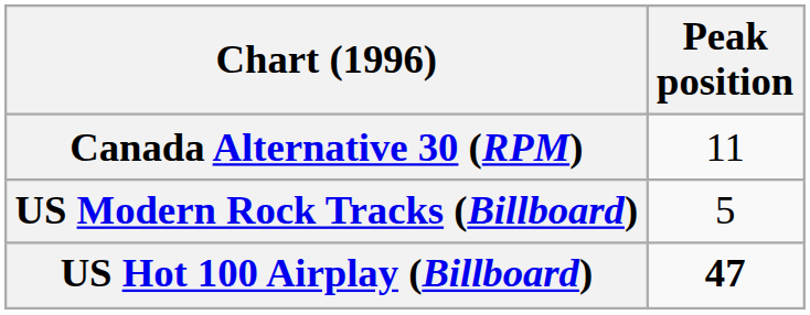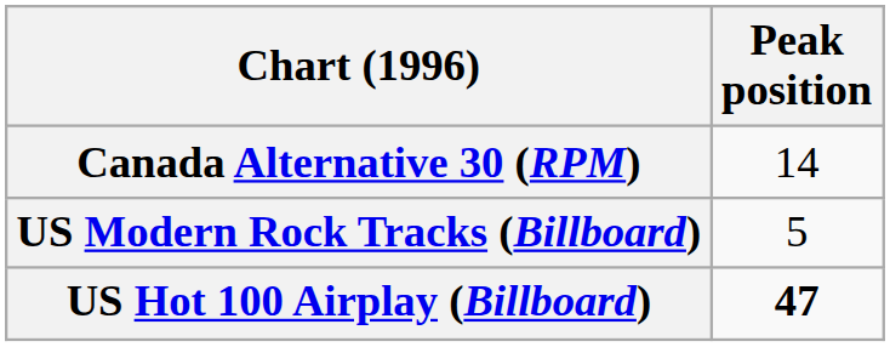Canada Alternative 30 (RPM) | Peak position: 11 -> 14
